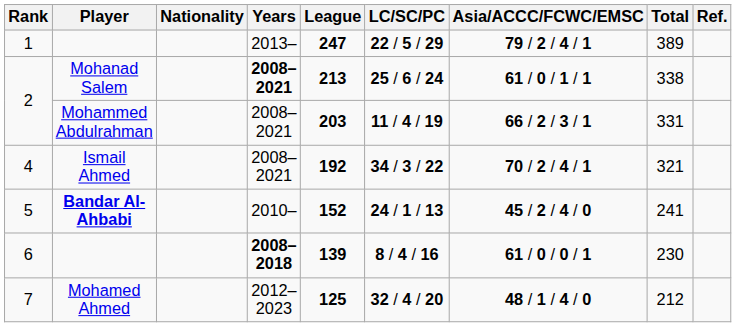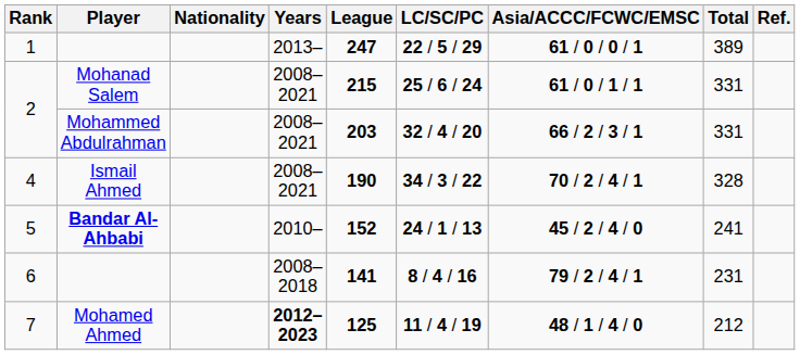1 | Asia/ACCC/FCWC/EMSC: 79 / 2 / 4 / 1 -> 61 / 0 / 0 / 1
2 / Mohanad Salem | Years: bold -> normal
2 / Mohanad Salem | League: 213 -> 215
2 / Mohanad Salem | Total: 338 -> 331
2 / Mohammed Abdulrahman | LC/SC/PC: 11 / 4 / 19 -> 32 / 4 / 20
4 | League: 192 -> 190
4 | Total: 321 -> 328
6 | Years: bold -> normal
6 | League: 139 -> 141
6 | Asia/ACCC/FCWC/EMSC: 61 / 0 / 0 / 1 -> 79 / 2 / 4 / 1
6 | Total: 230 -> 231
7 | Years: normal -> bold
7 | LC/SC/PC: 32 / 4 / 20 -> 11 / 4 / 19
